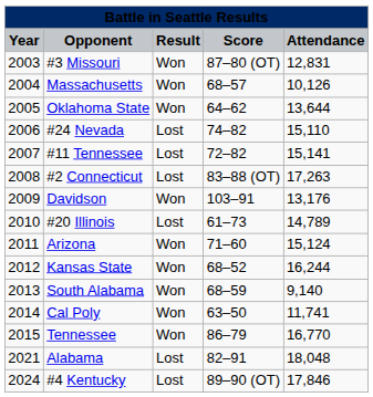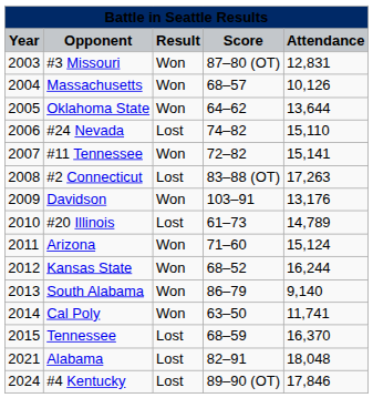#11 Tennessee | Result: Lost -> Won
South Alabama | Score: 68–59 -> 86–79
Tennessee | Result: Won -> Lost
Tennessee | Score: 86–79 -> 68–59
Tennessee | Attendance: 16,770 -> 16,370
